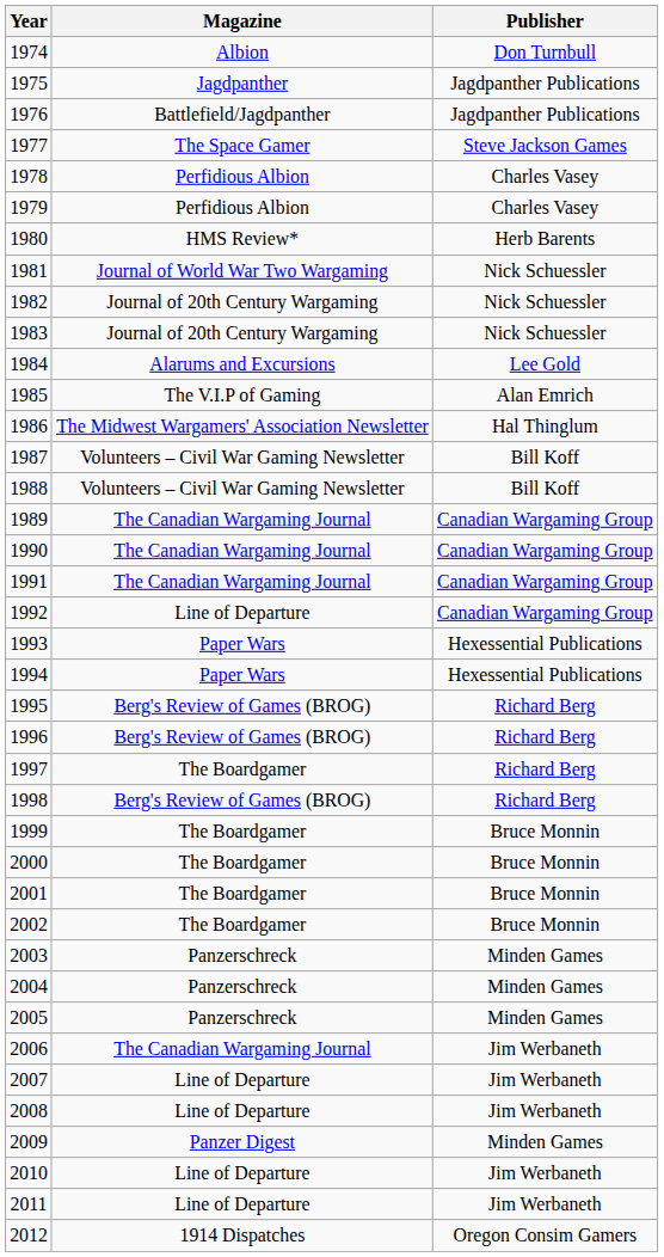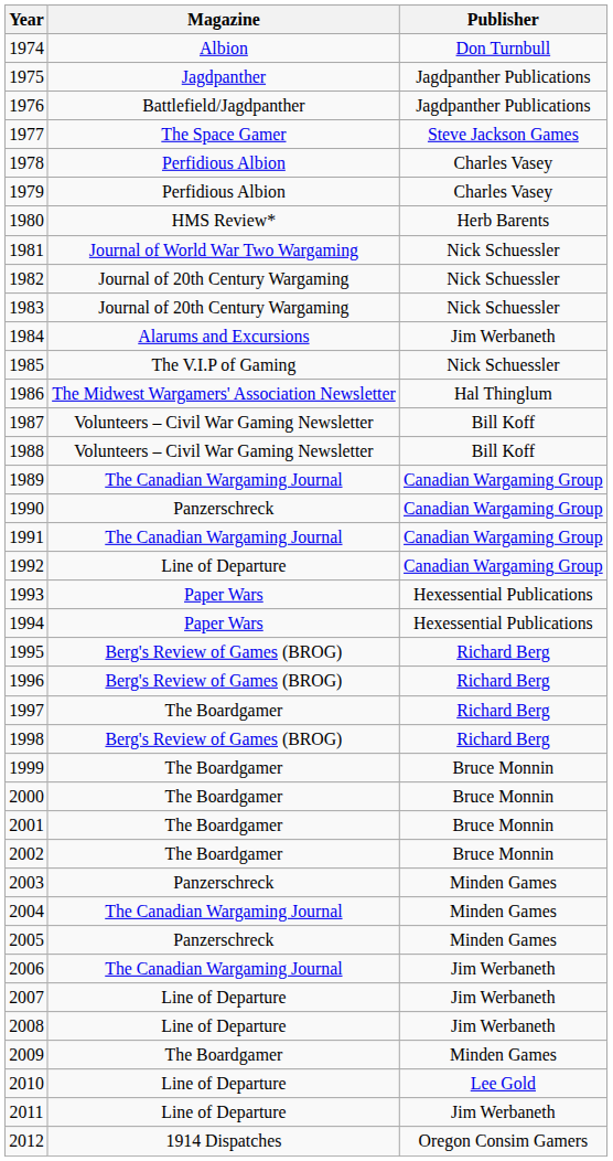1984 | Publisher: Lee Gold -> Jim Werbaneth
1985 | Publisher: Alan Emrich -> Nick Schuessler
1990 | Magazine: The Canadian Wargaming Journal -> Panzerschreck
2004 | Magazine: Panzerschreck -> The Canadian Wargaming Journal
2009 | Magazine: Panzer Digest -> The Boardgamer
2010 | Publisher: Jim Werbaneth -> Lee Gold
